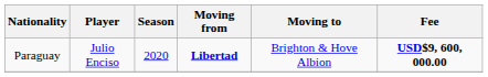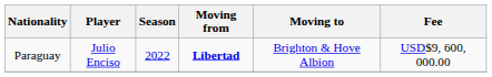Paraguay | Season: 2020 -> 2022
Paraguay | Fee: bold -> normal
